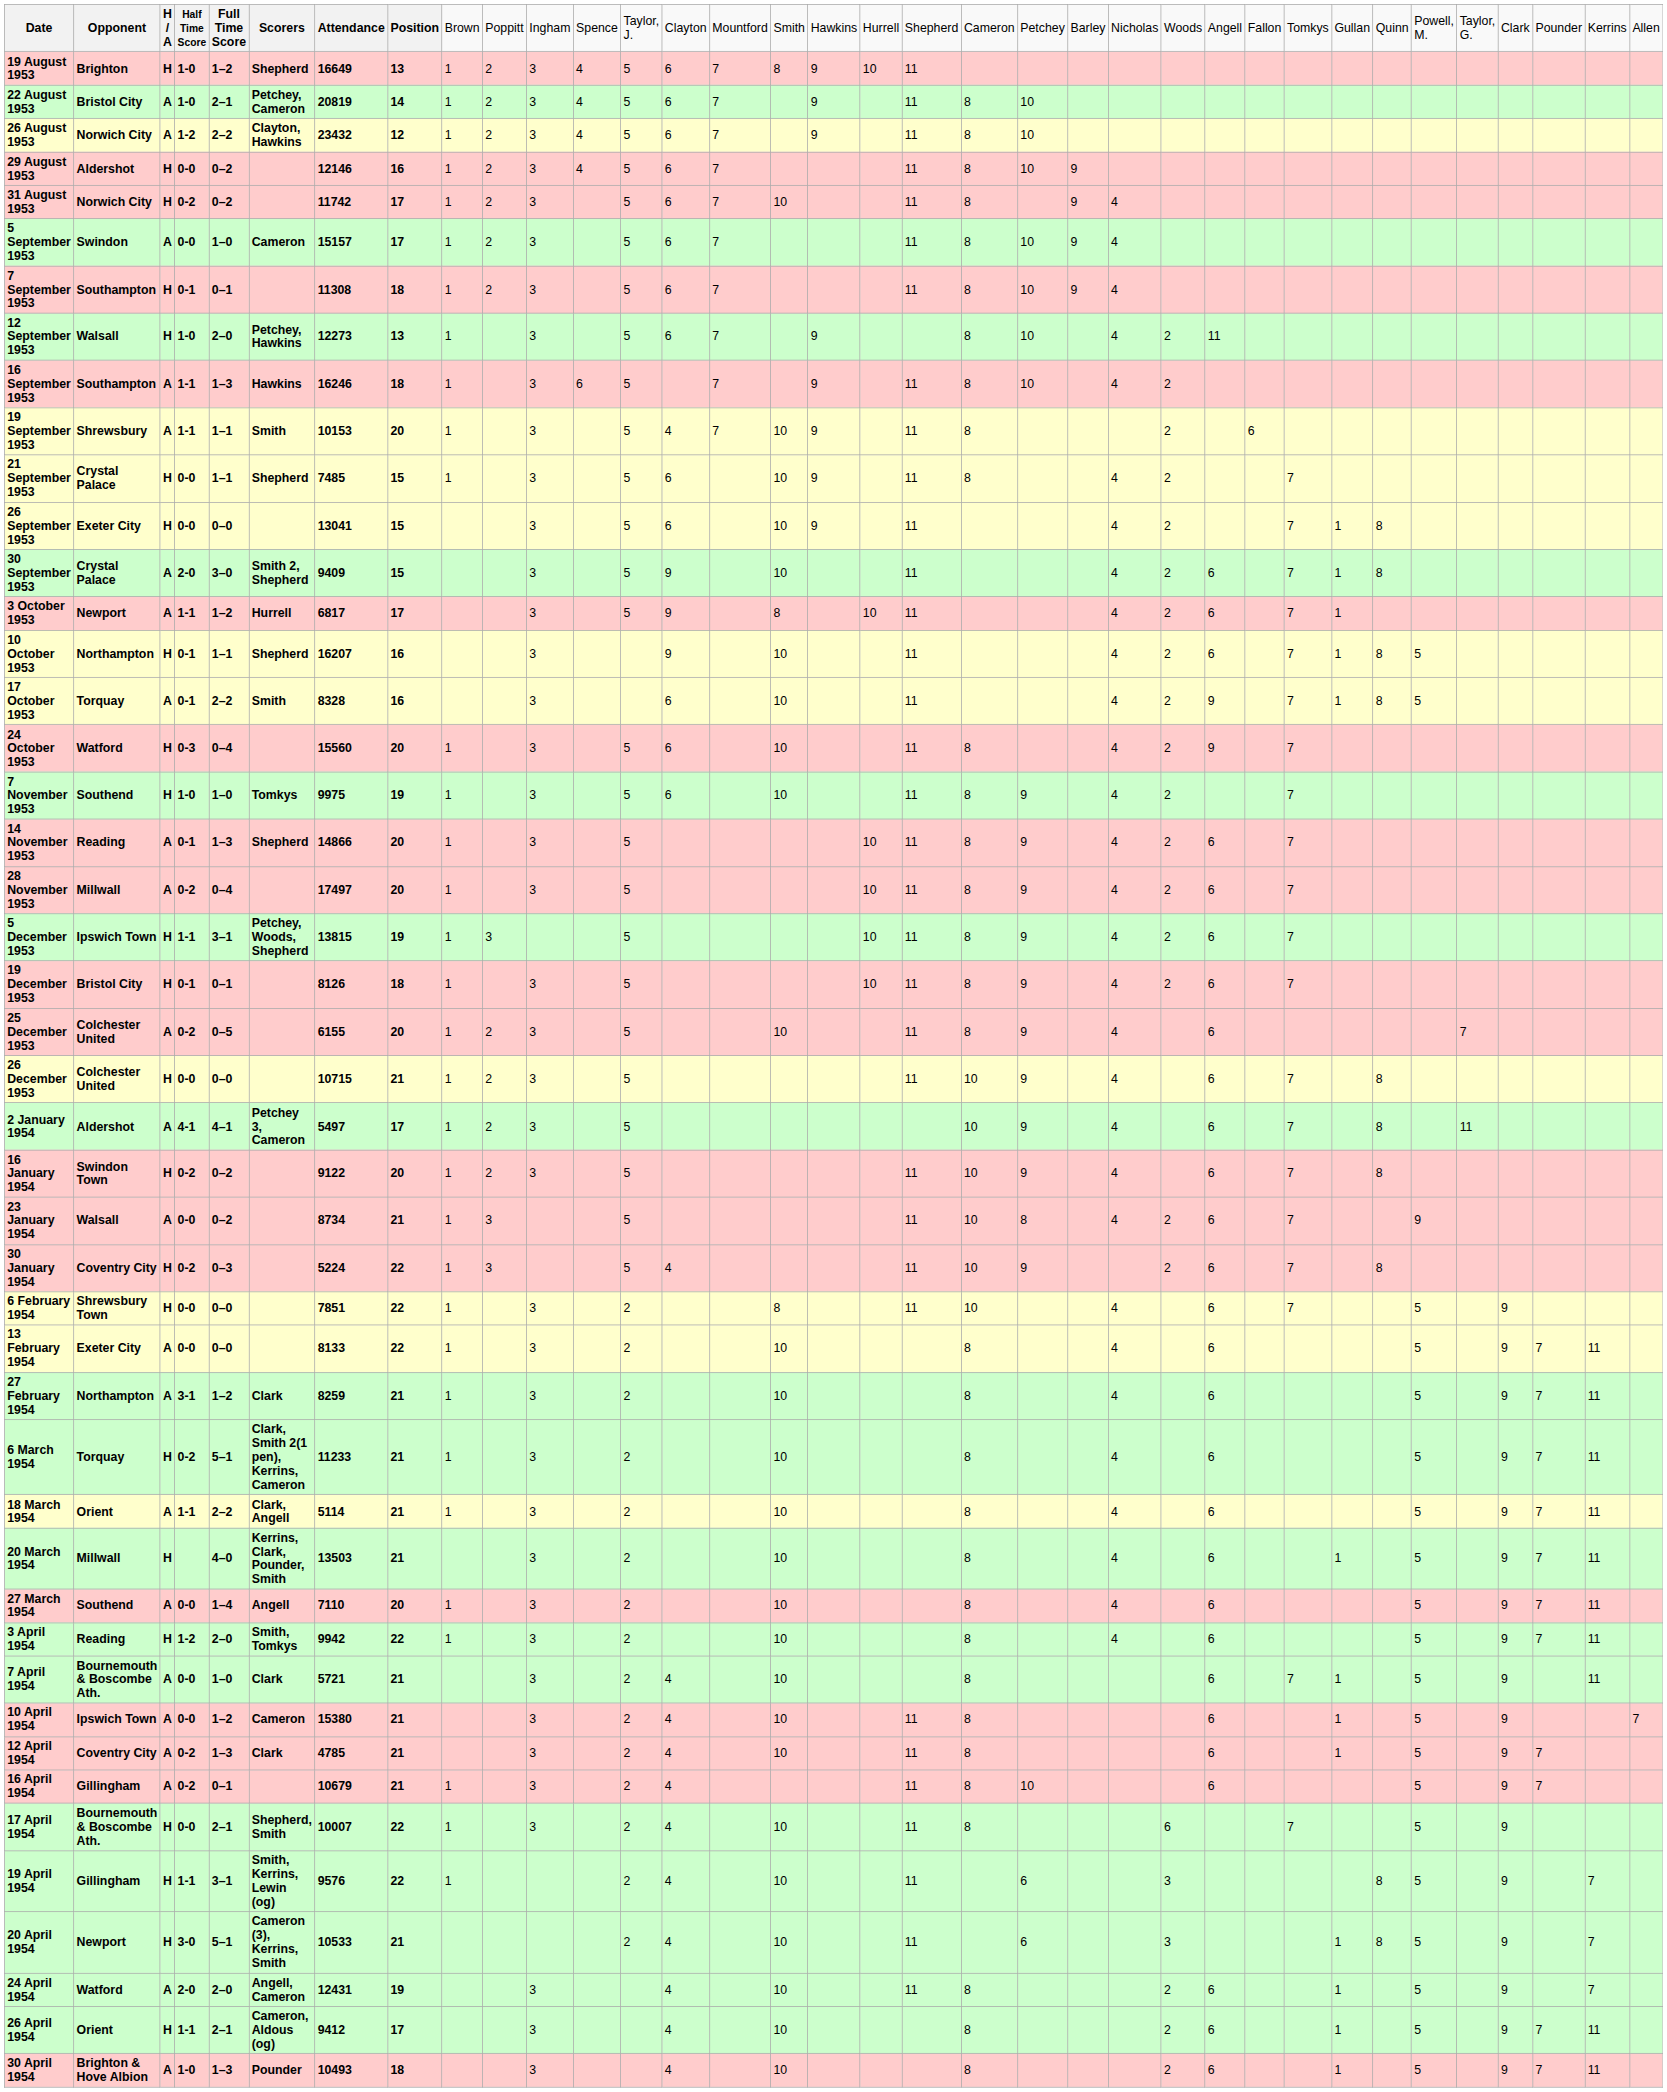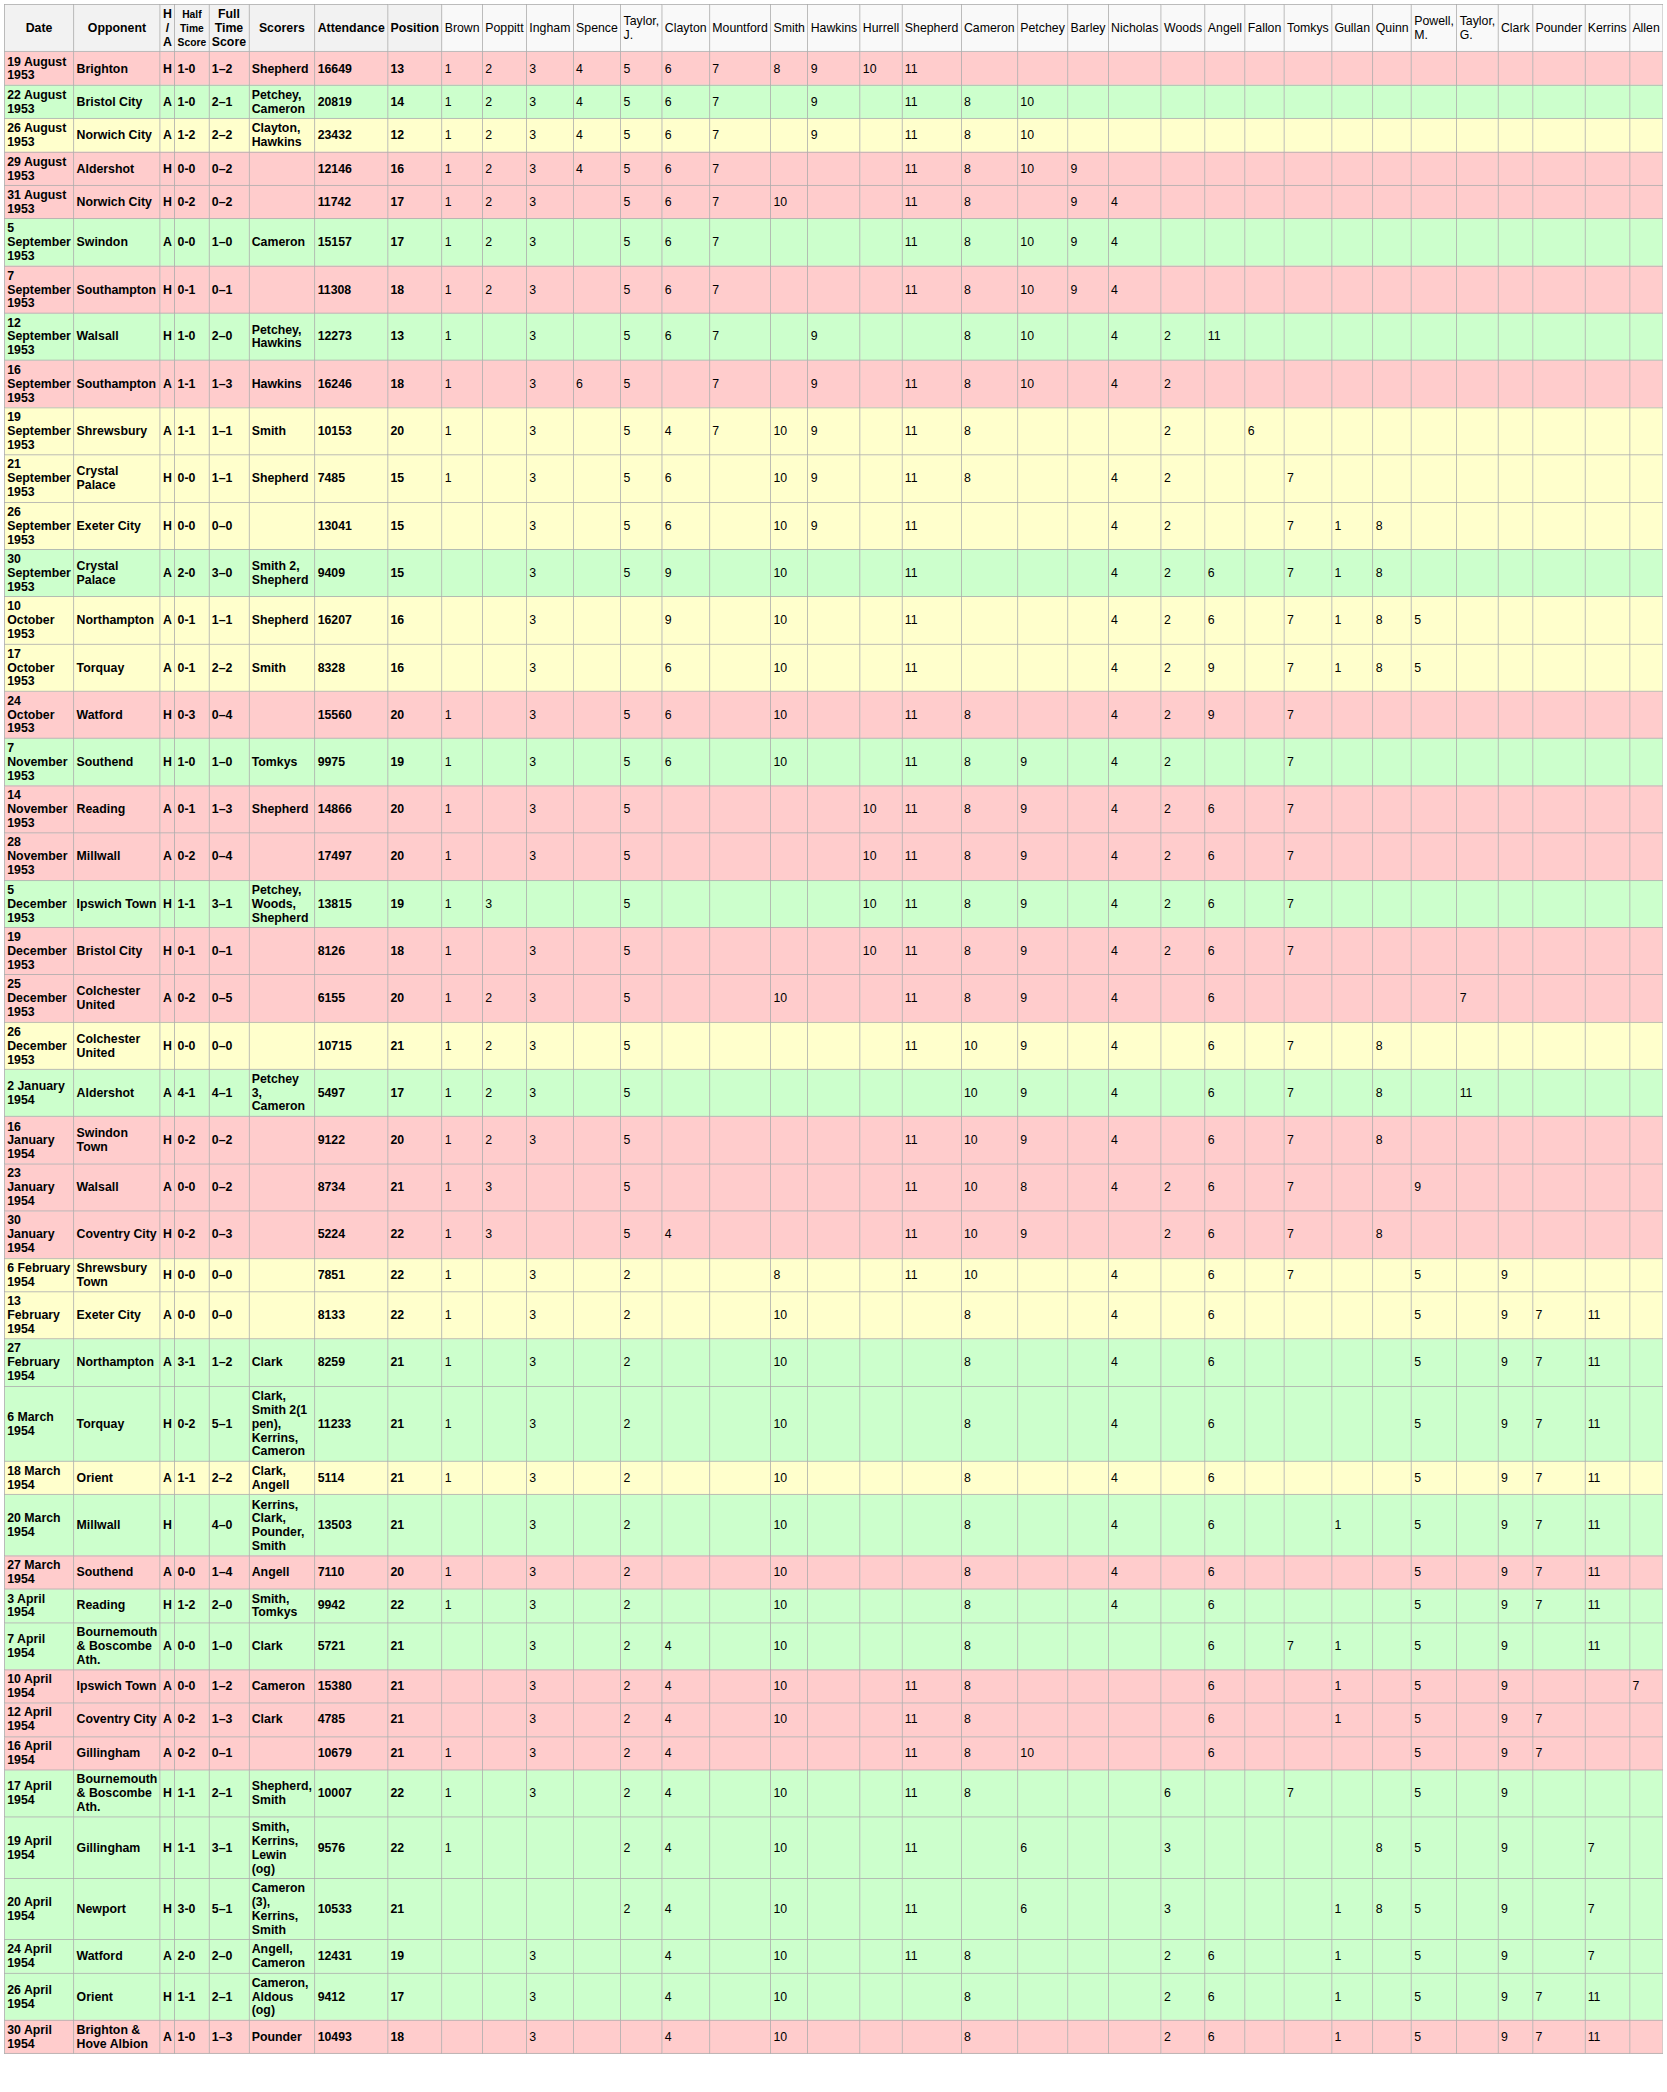- row: 3 October 1953 | Newport | A | 1-1 | 1–2 | Hurrell | 6817 | 17 | 3 | 5 | 9 | 8 | 10 | 11 | 4 | 2 | 6 | 7 | 1
10 October 1953 | column 3: H -> A
17 April 1954 | column 4: 0-0 -> 1-1
